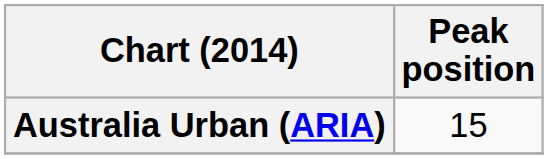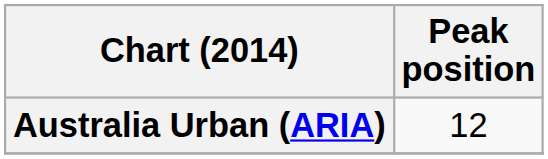Australia Urban (ARIA) | Peak position: 15 -> 12
